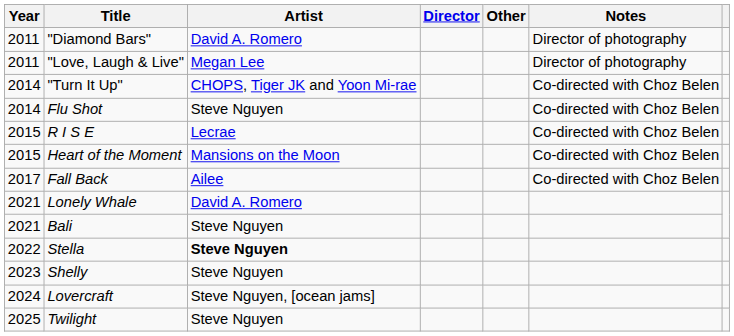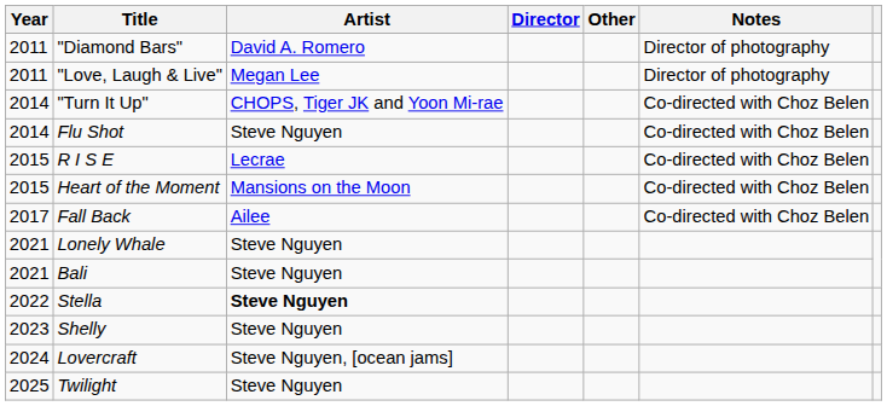Lonely Whale | Artist: David A. Romero -> Steve Nguyen
